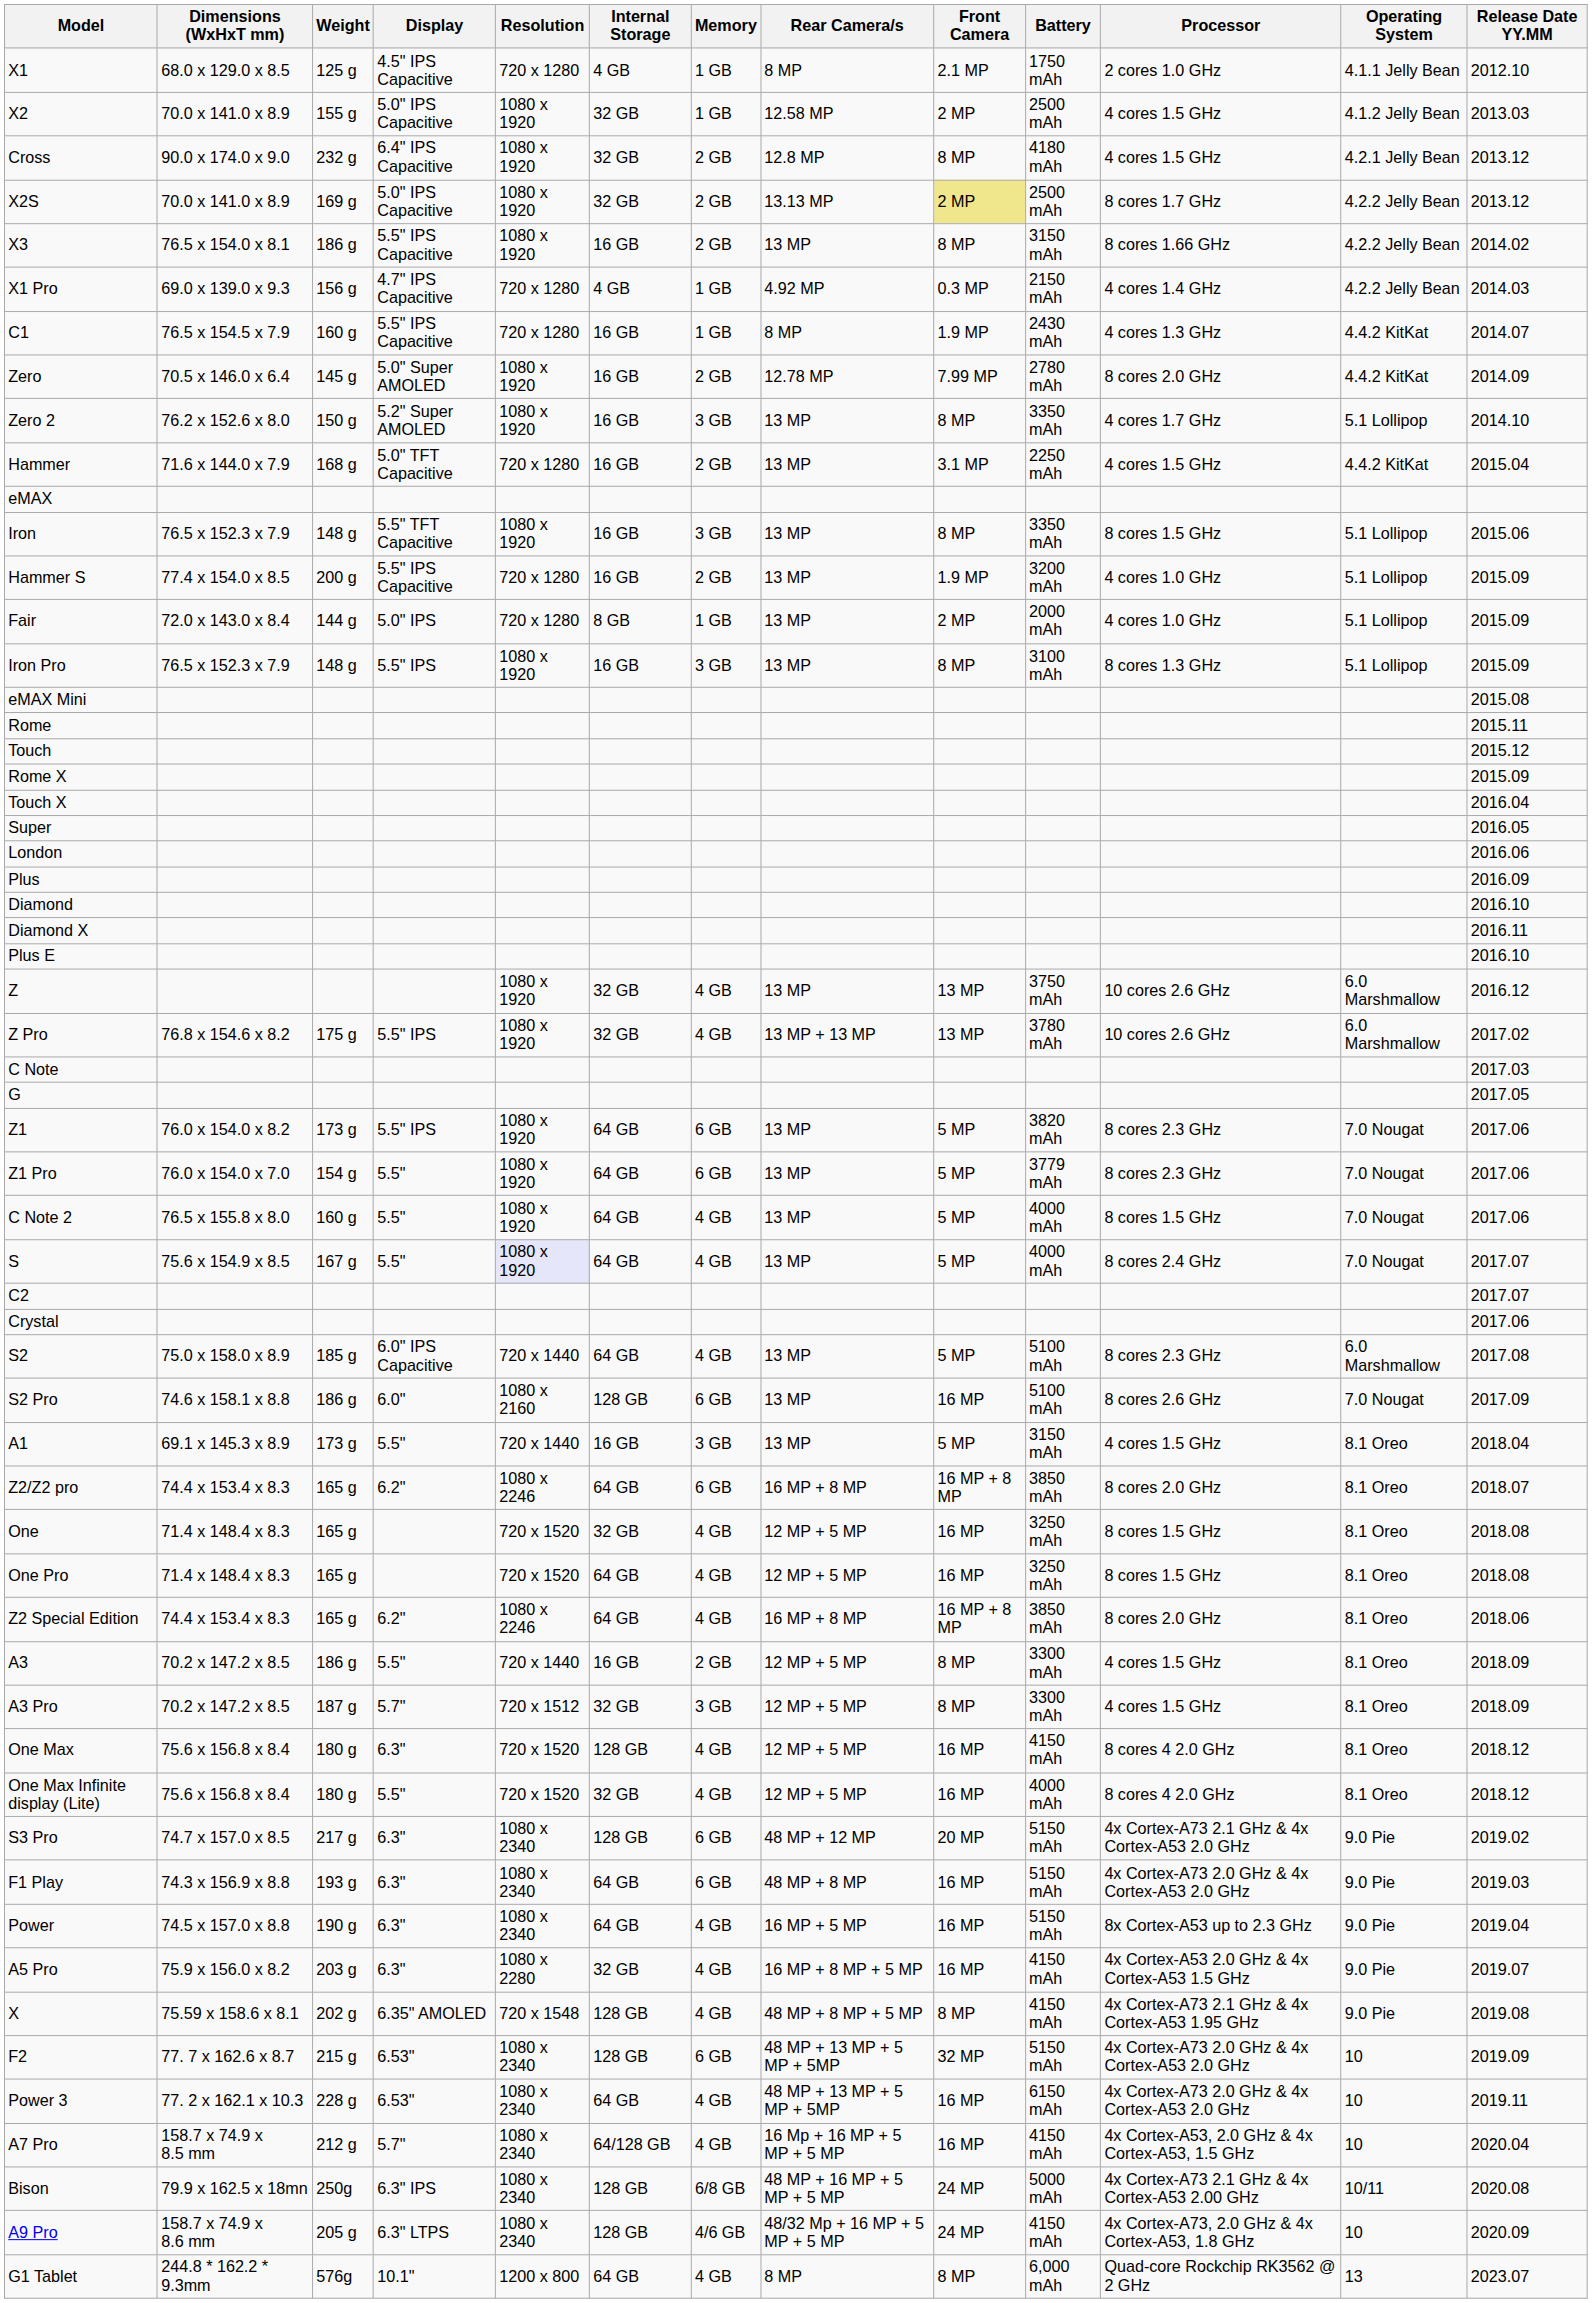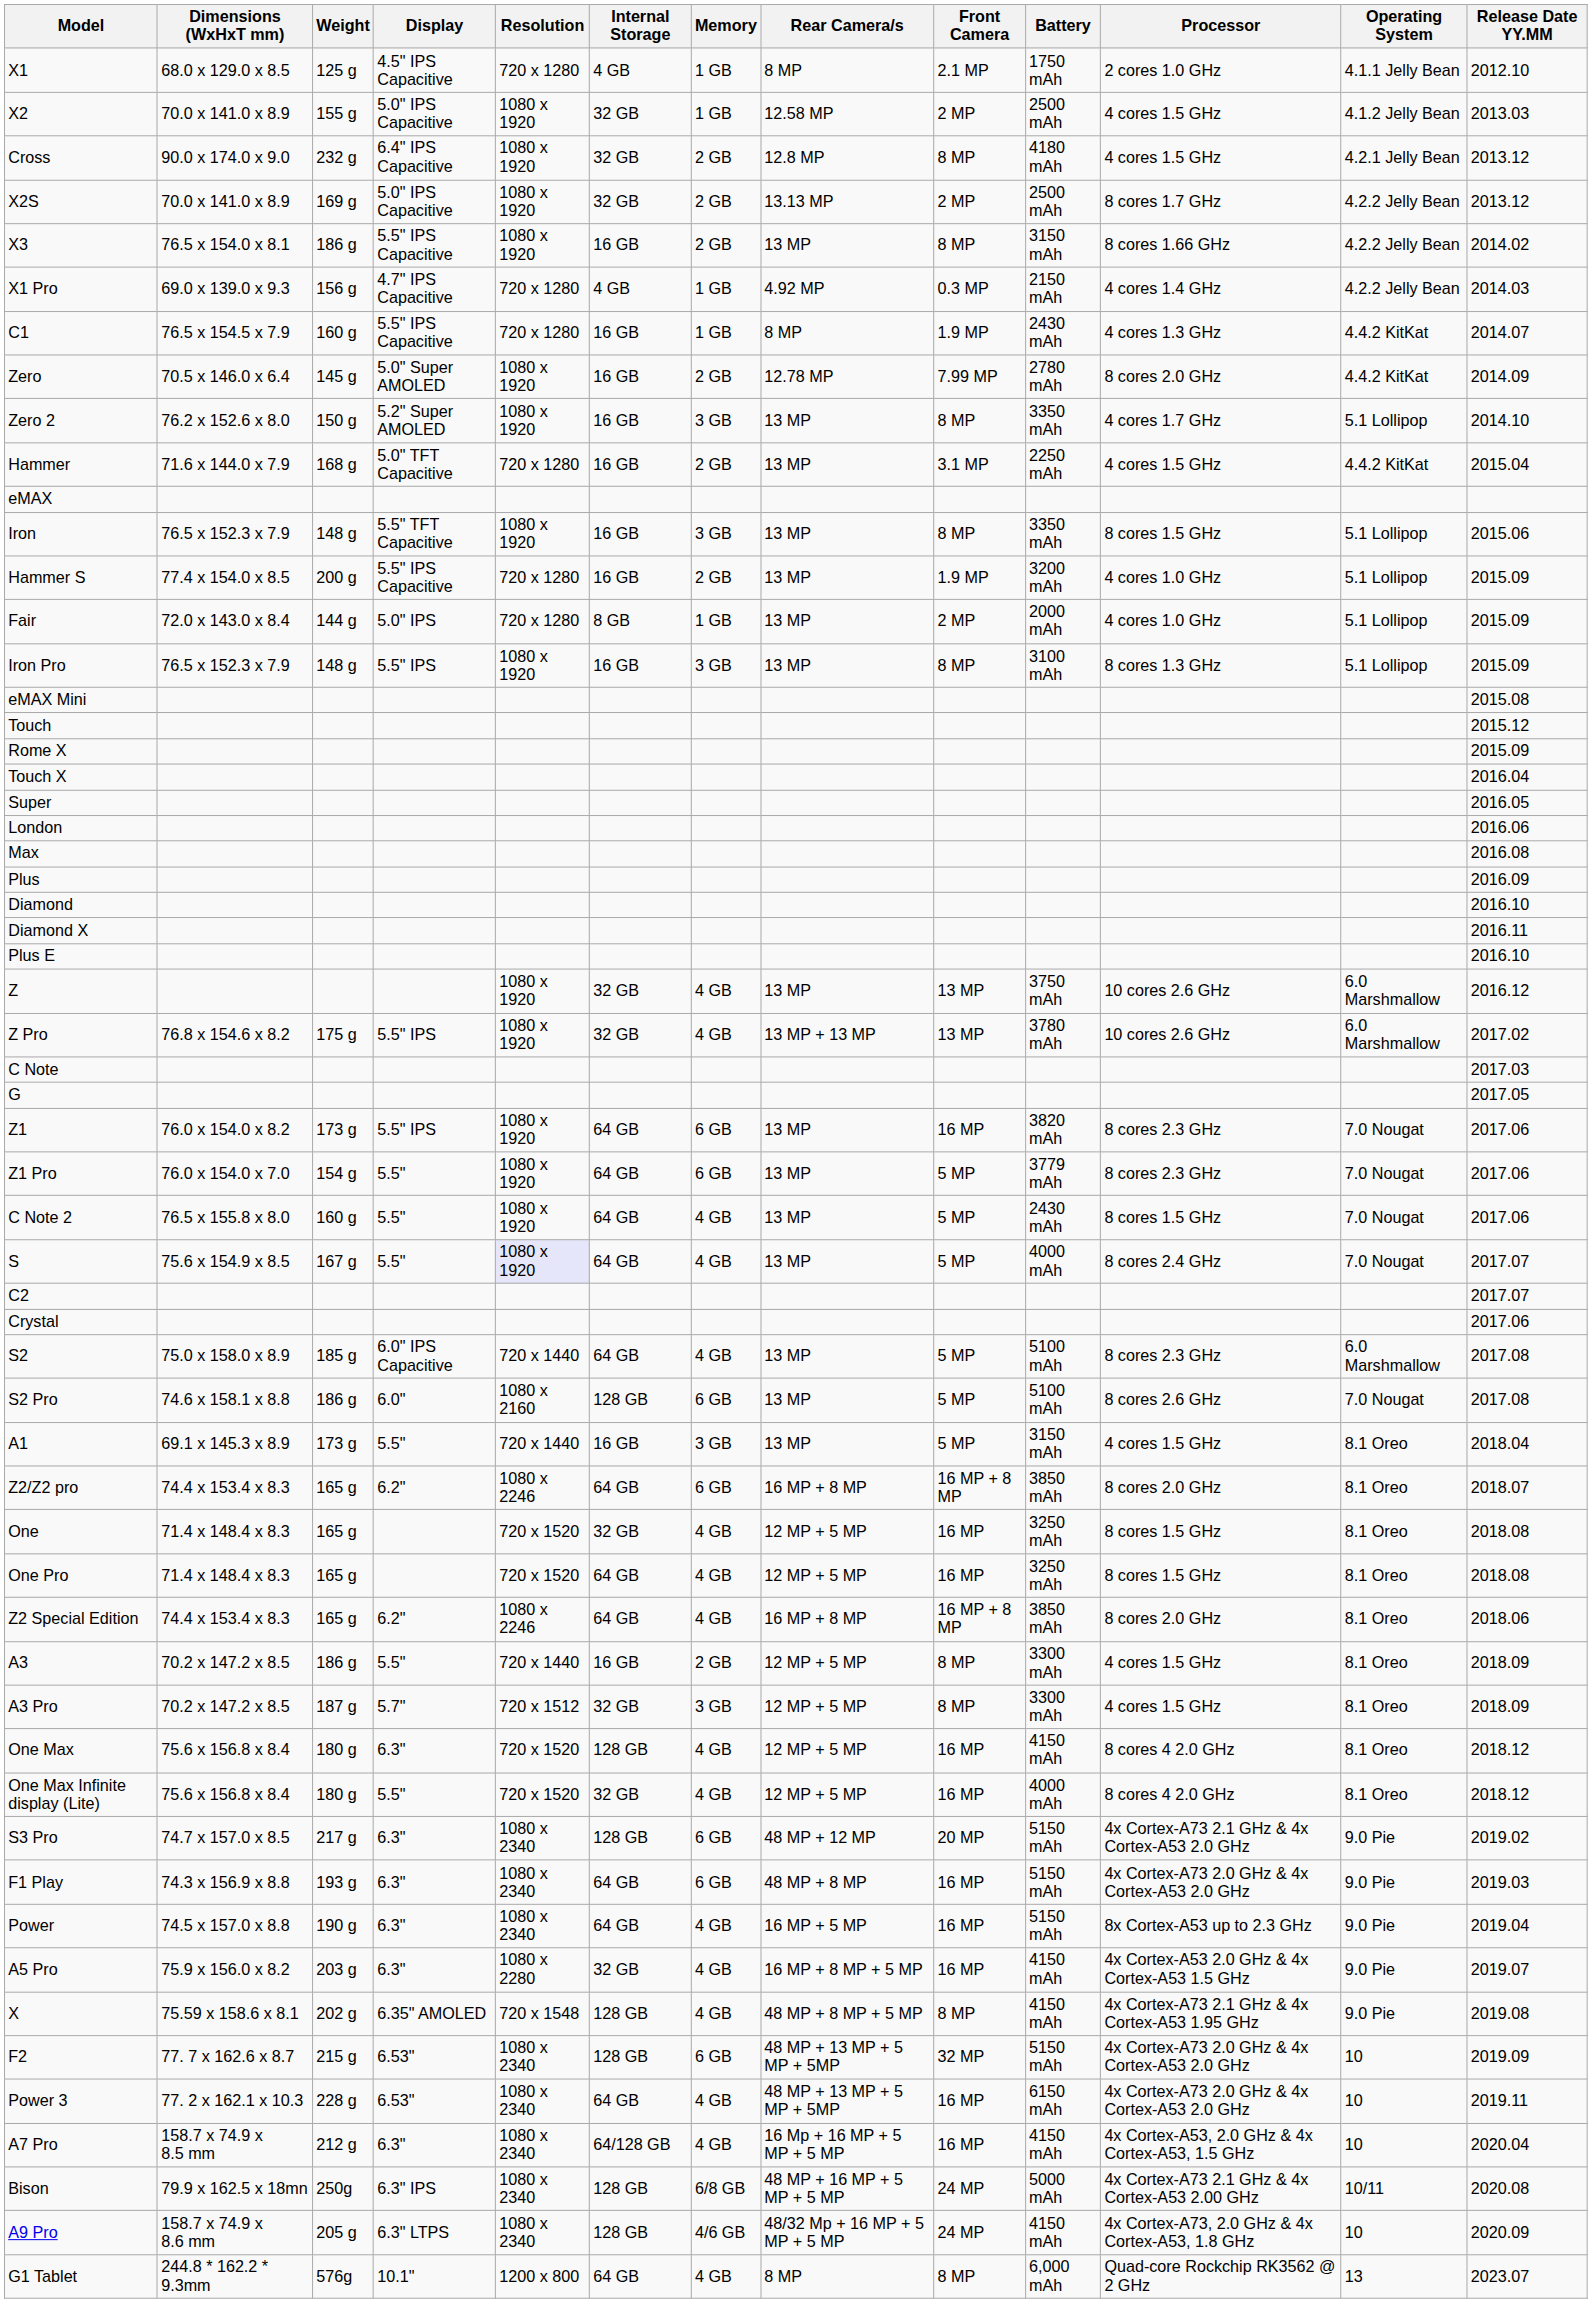X2S | Front Camera: khaki background -> no background
- row: Rome | 2015.11
+ row: Max | 2016.08
Z1 | Front Camera: 5 MP -> 16 MP
C Note 2 | Battery: 4000 mAh -> 2430 mAh
S2 Pro | Front Camera: 16 MP -> 5 MP
S2 Pro | Release Date YY.MM: 2017.09 -> 2017.08
A7 Pro | Display: 5.7" -> 6.3"
